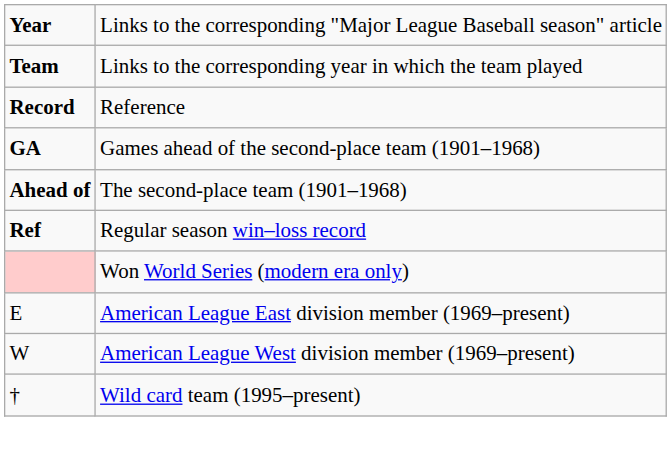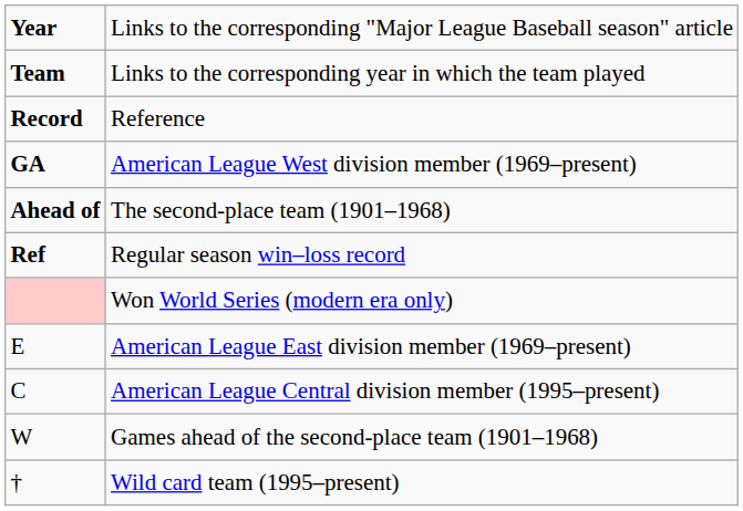GA | column 2: Games ahead of the second-place team (1901–1968) -> American League West division member (1969–present)
+ row: C | American League Central division member (1995–present)
W | column 2: American League West division member (1969–present) -> Games ahead of the second-place team (1901–1968)
